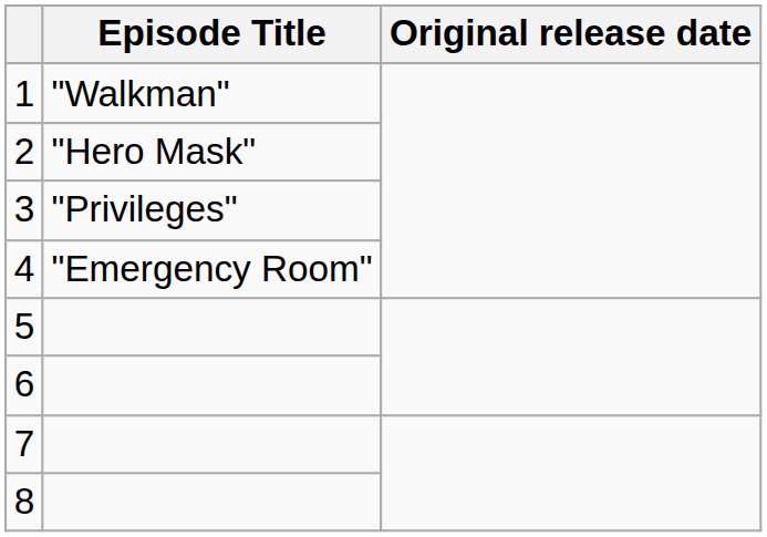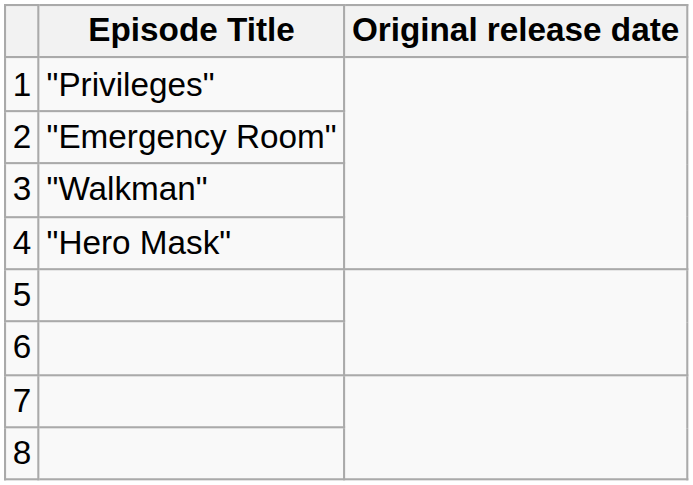1 | Episode Title: "Walkman" -> "Privileges"
2 | Episode Title: "Hero Mask" -> "Emergency Room"
3 | Episode Title: "Privileges" -> "Walkman"
4 | Episode Title: "Emergency Room" -> "Hero Mask"
